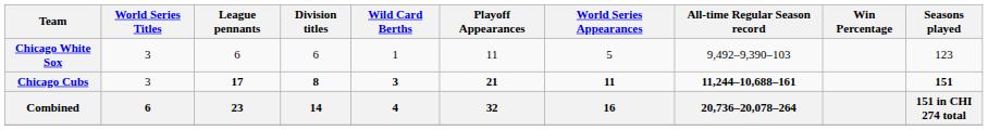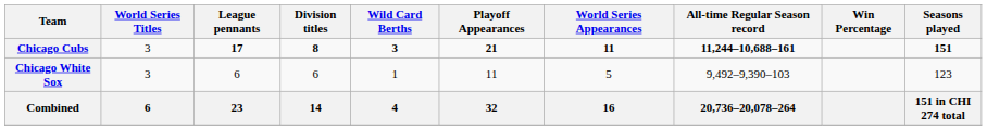rows swapped: Chicago Cubs <-> Chicago White Sox
